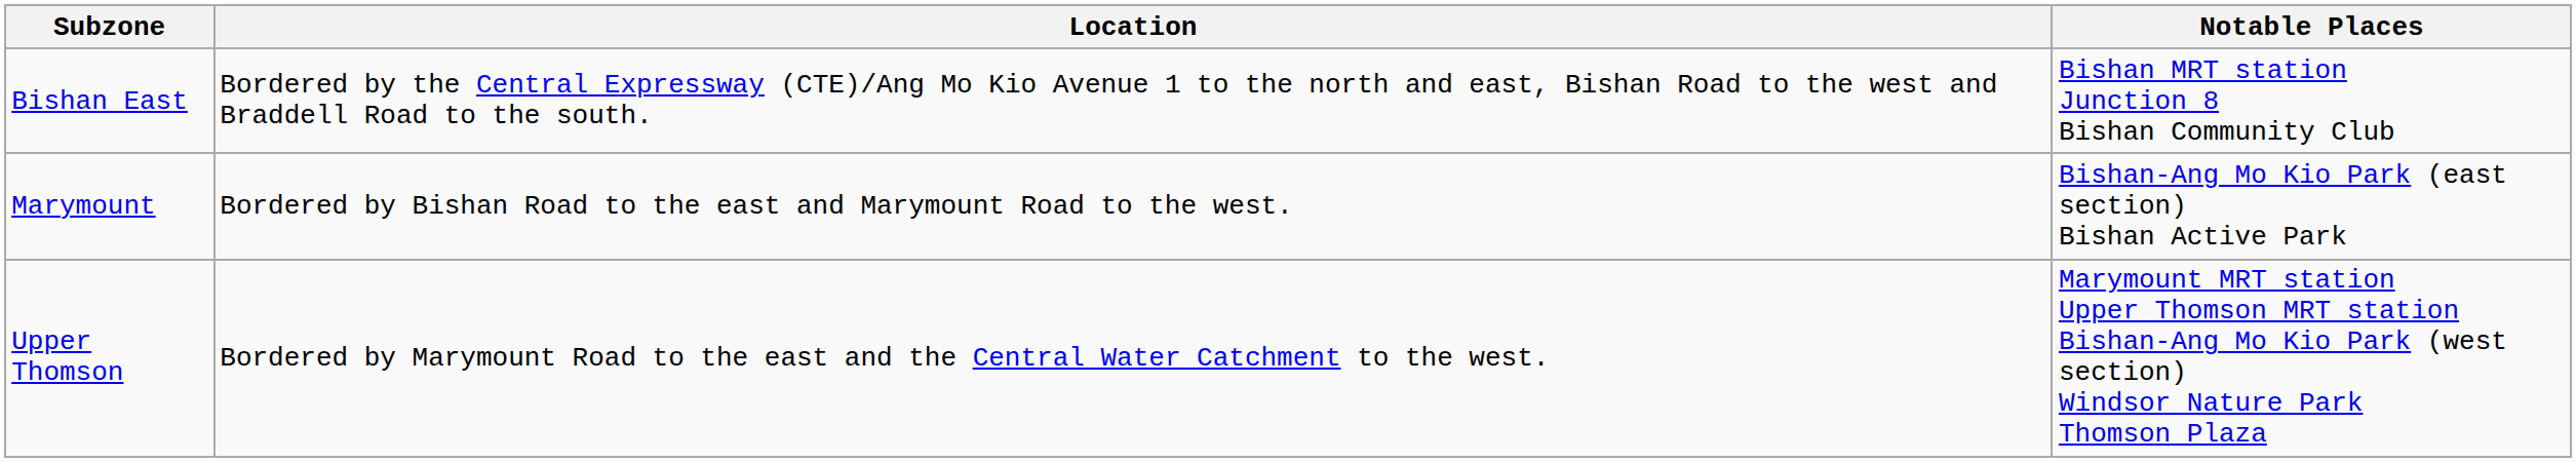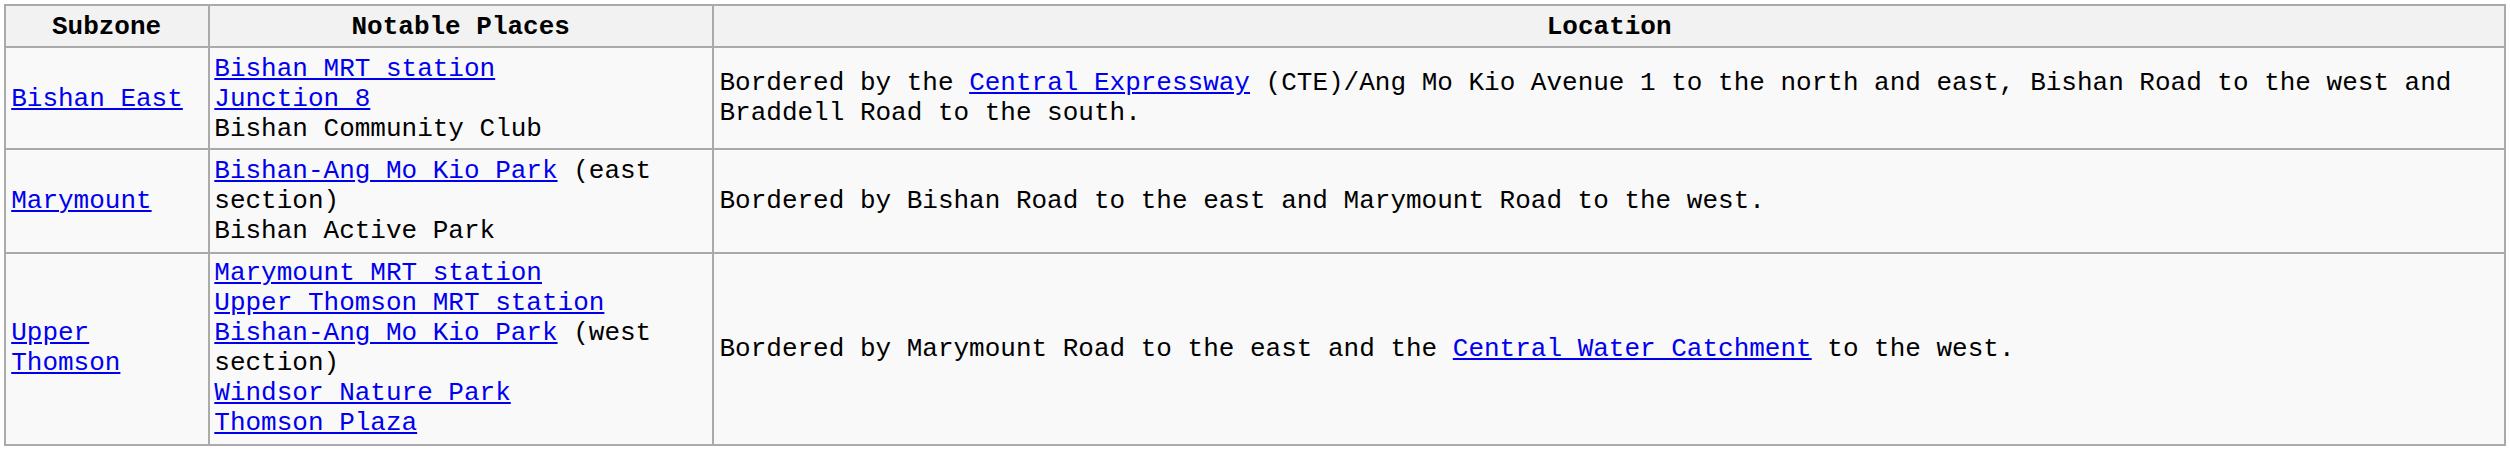columns swapped: Location <-> Notable Places
